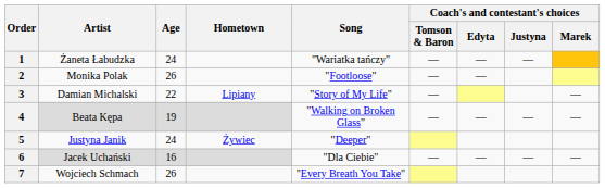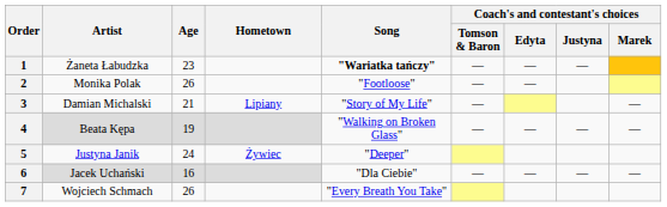1 | Age: 24 -> 23
1 | Song: normal -> bold
3 | Age: 22 -> 21
